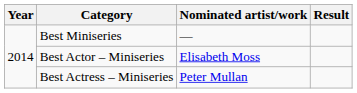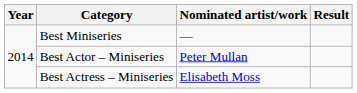Best Actor – Miniseries | Nominated artist/work: Elisabeth Moss -> Peter Mullan
Best Actress – Miniseries | Nominated artist/work: Peter Mullan -> Elisabeth Moss
